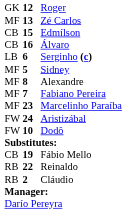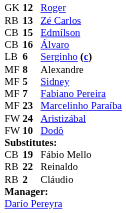Zé Carlos | column 1: MF -> RB
rows swapped: Alexandre <-> Sidney
